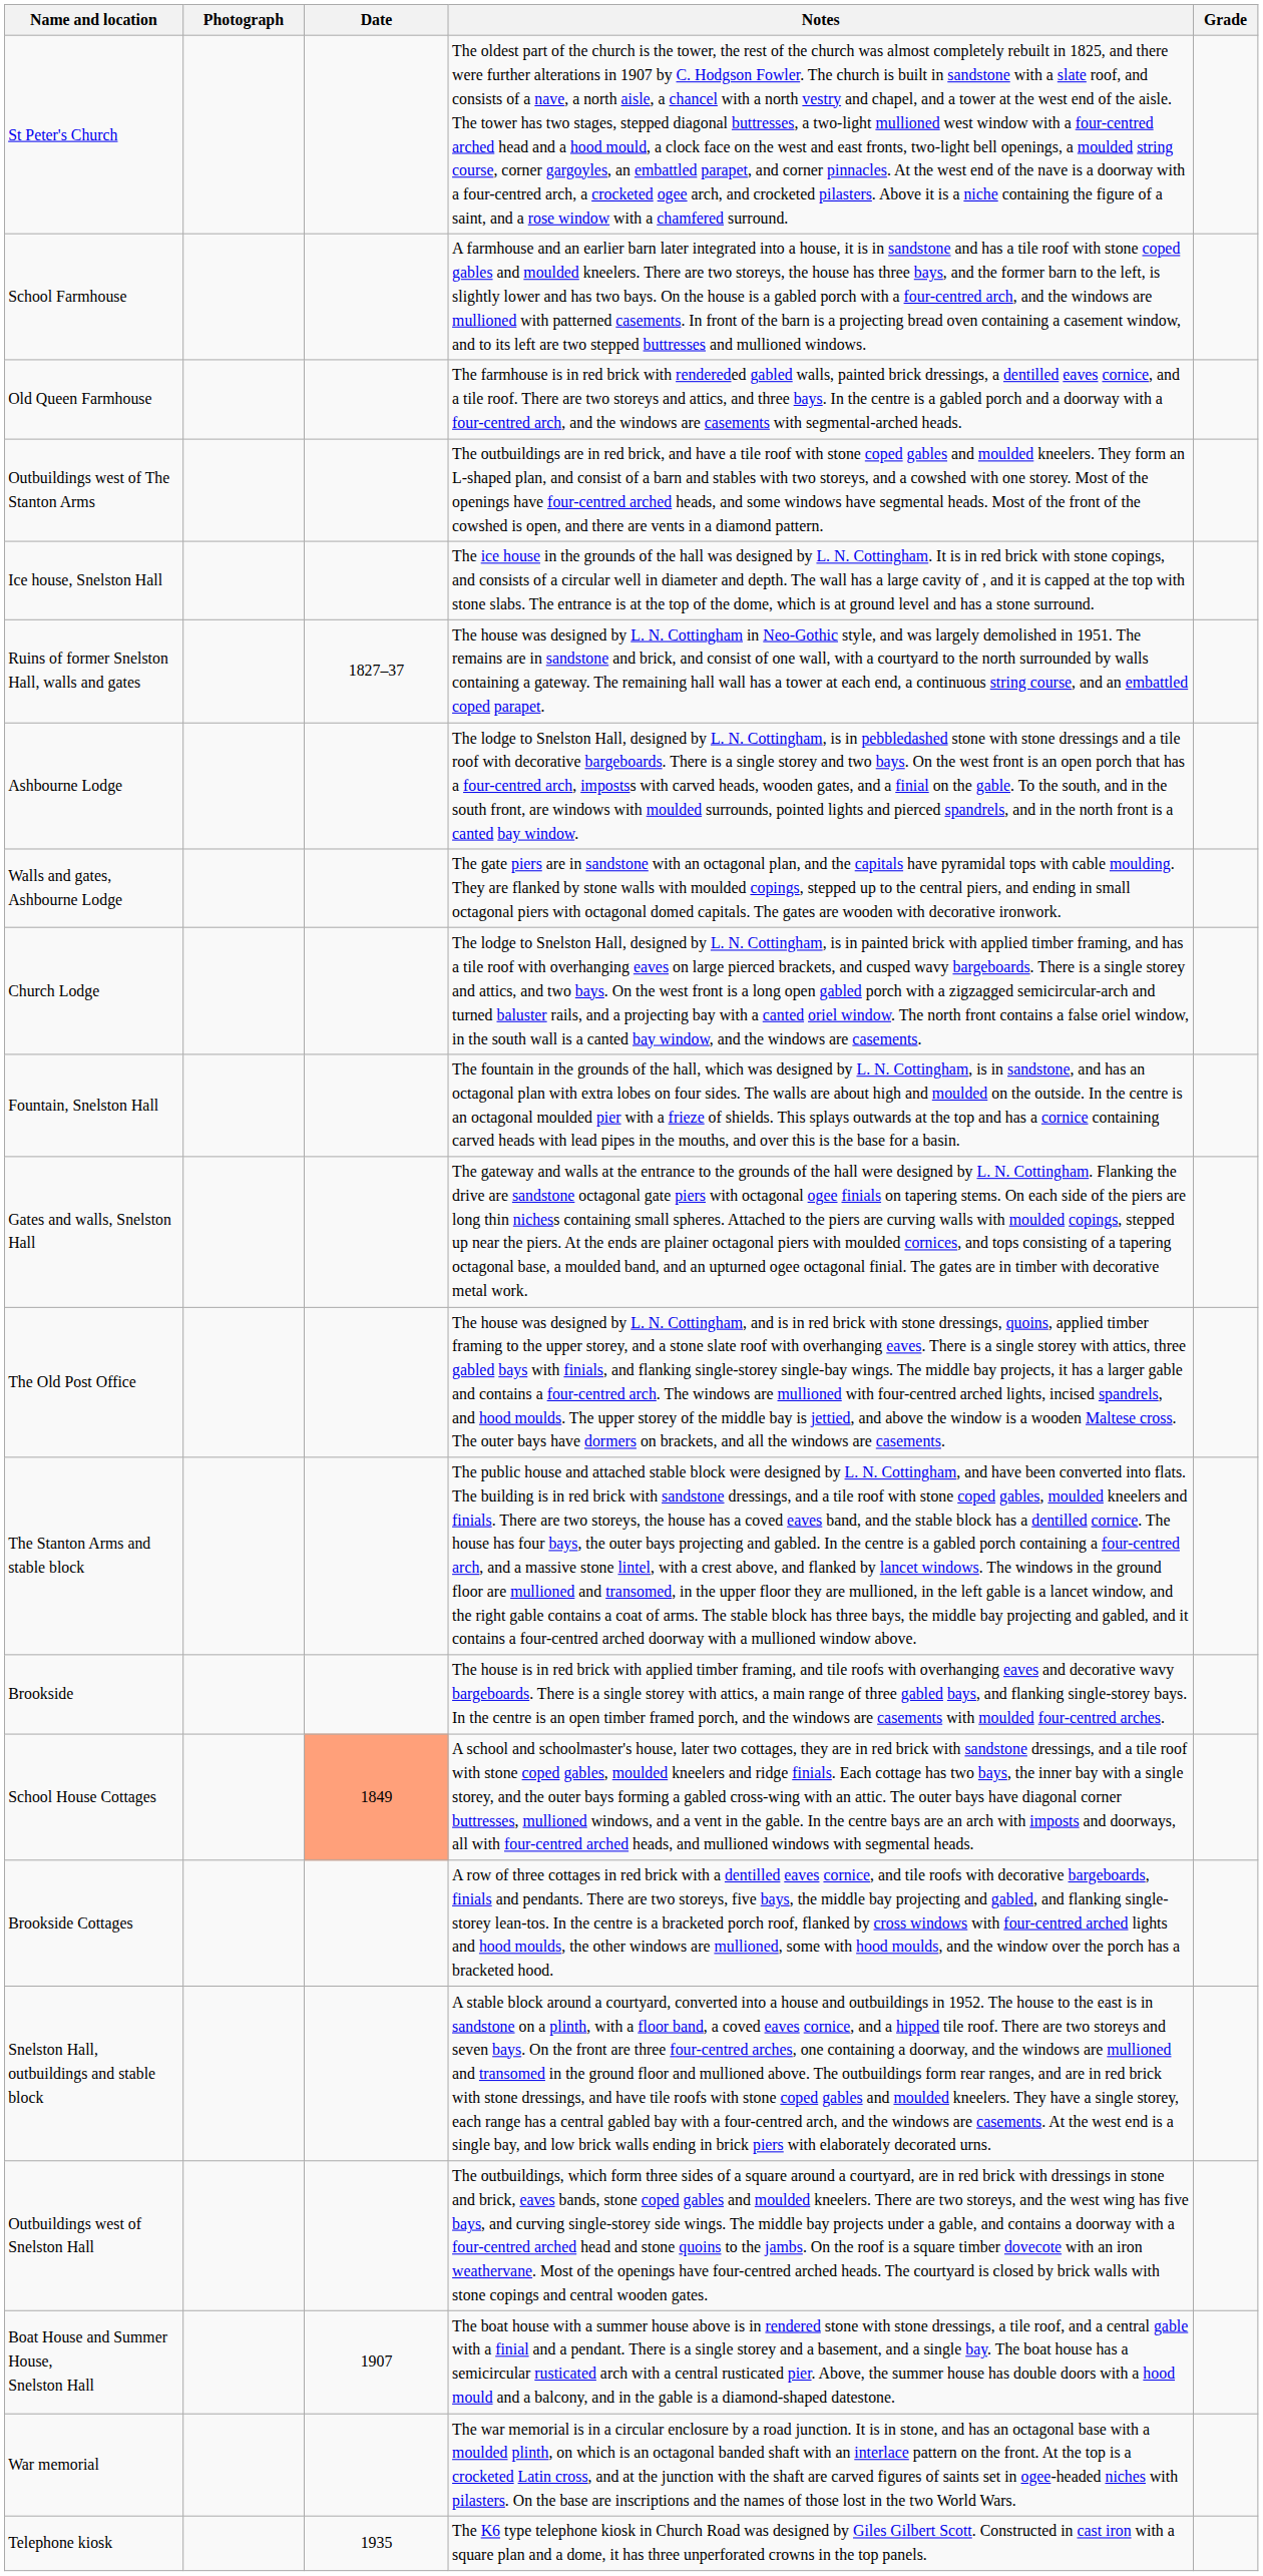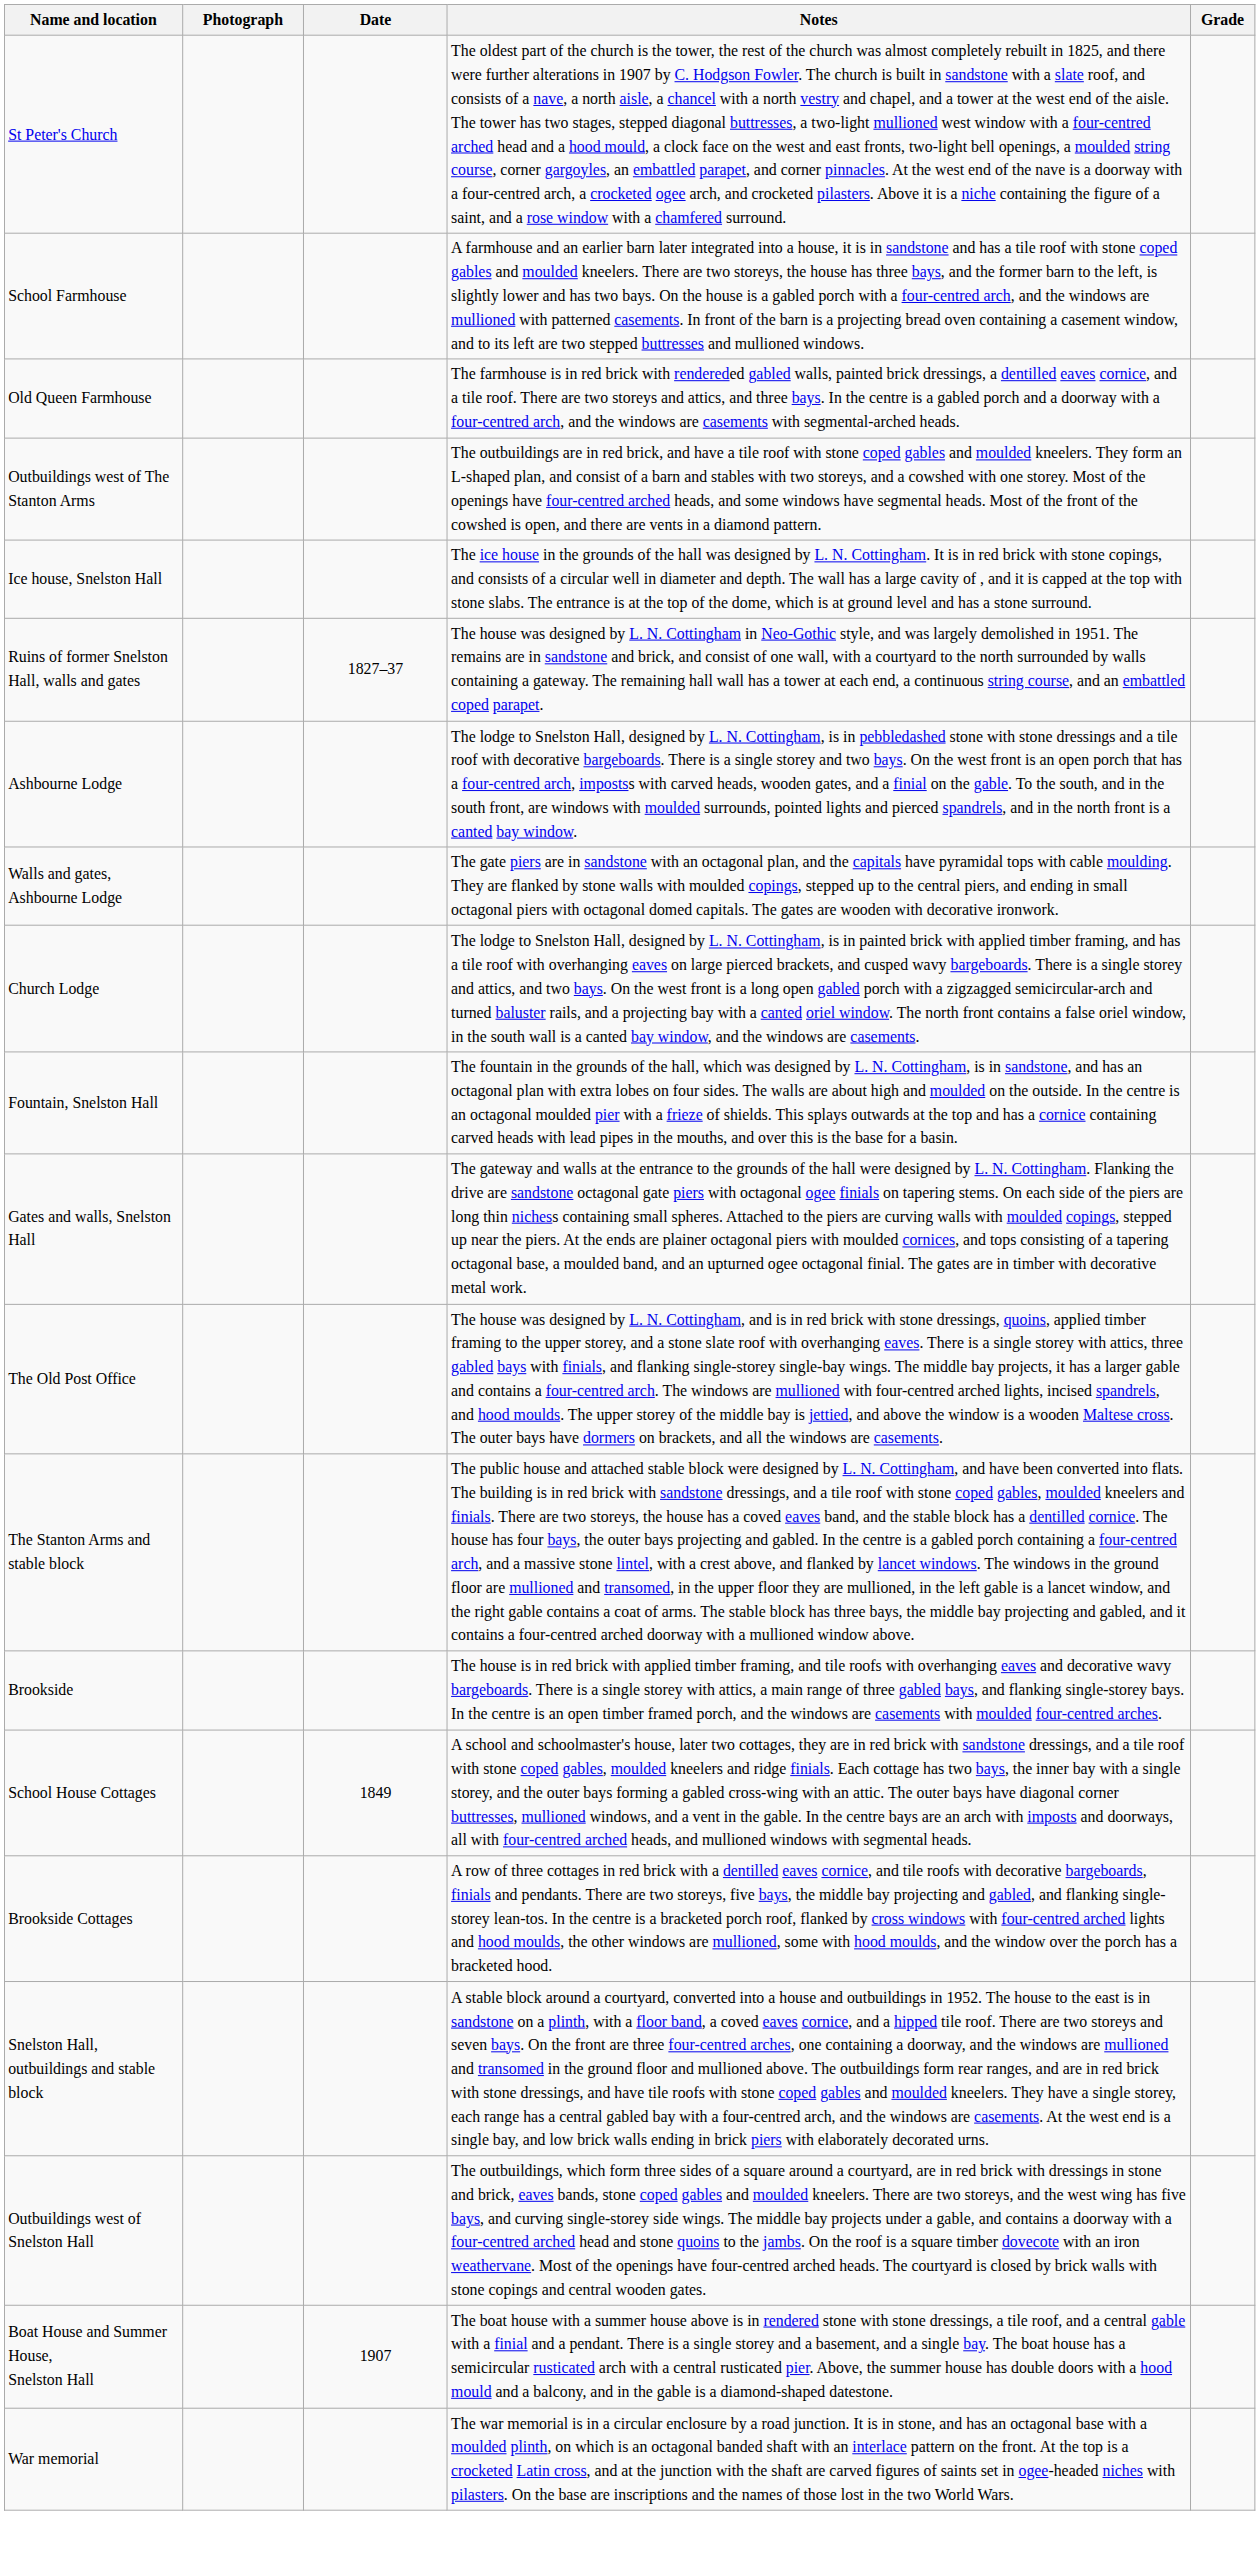School House Cottages | Date: lightsalmon background -> no background
- row: Telephone kiosk | 1935 | The K6 type telephone kiosk in Church Road was designed by Giles Gilbert Scott. Constructed in cast iron with a square plan and a dome, it has three unperforated crowns in the top panels.
